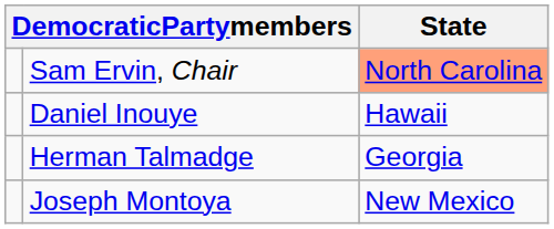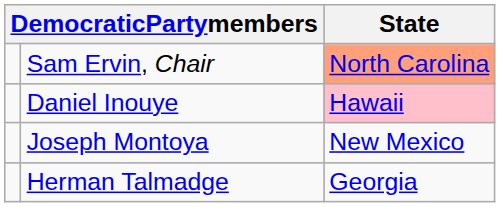Daniel Inouye | State: no background -> pink background
rows swapped: Joseph Montoya <-> Herman Talmadge
